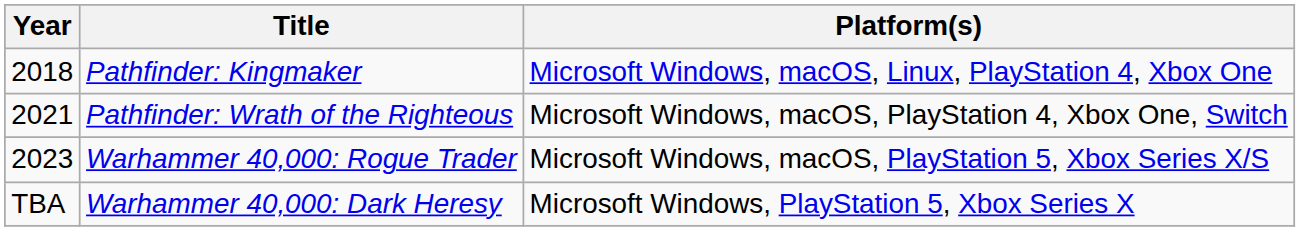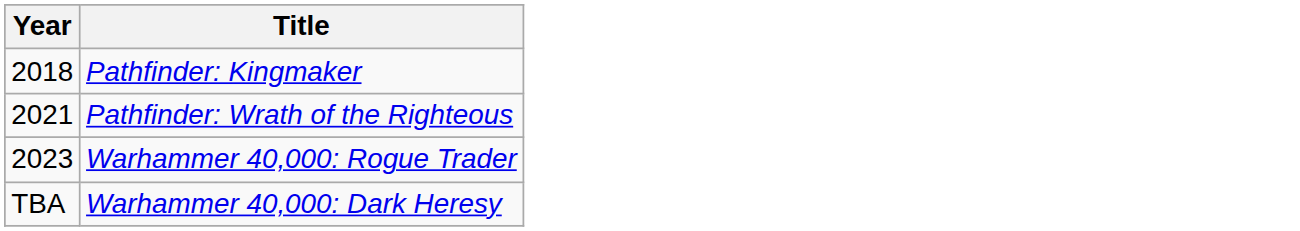- column: Platform(s) | Microsoft Windows, macOS, Linux, PlayStation 4, Xbox One | Microsoft Windows, macOS, PlayStation 4, Xbox One, Switch | Microsoft Windows, macOS, PlayStation 5, Xbox Series X/S | Microsoft Windows, PlayStation 5, Xbox Series X
